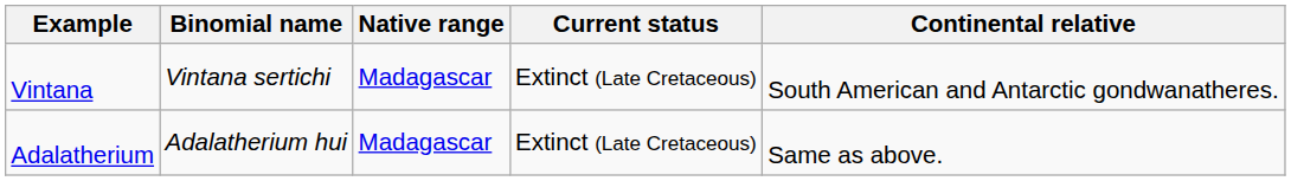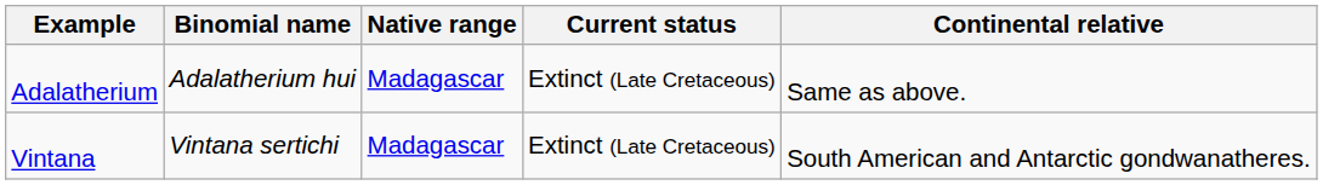rows swapped: Vintana <-> Adalatherium
